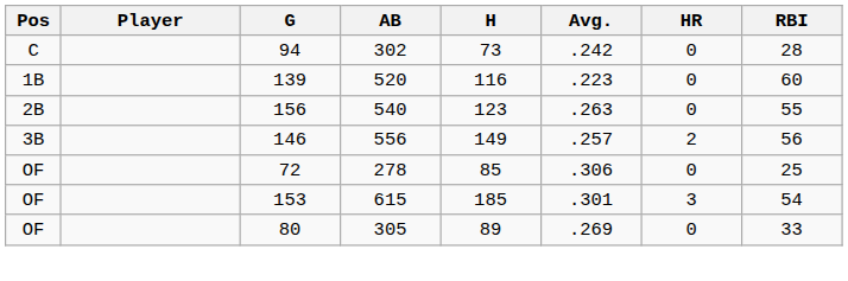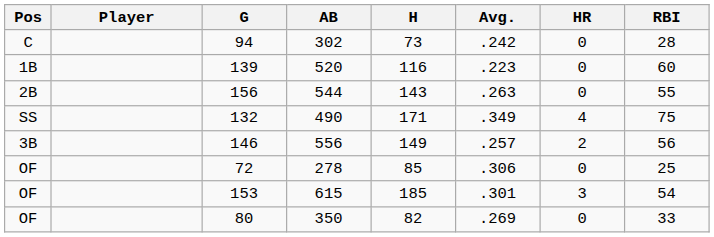156 | AB: 540 -> 544
156 | H: 123 -> 143
+ row: SS | 132 | 490 | 171 | .349 | 4 | 75
80 | AB: 305 -> 350
80 | H: 89 -> 82
